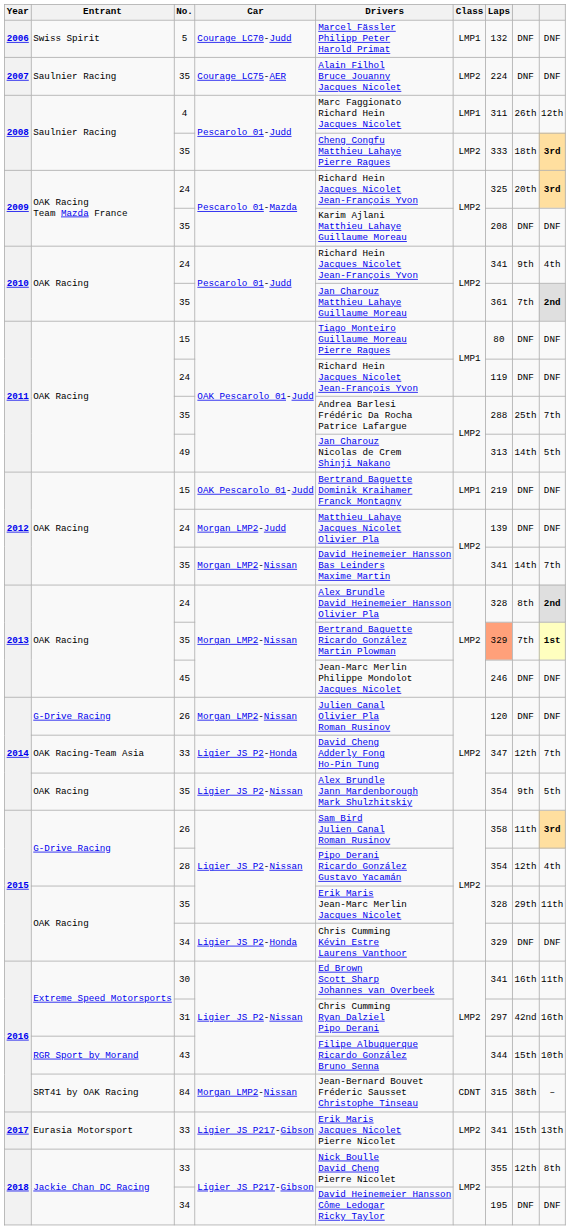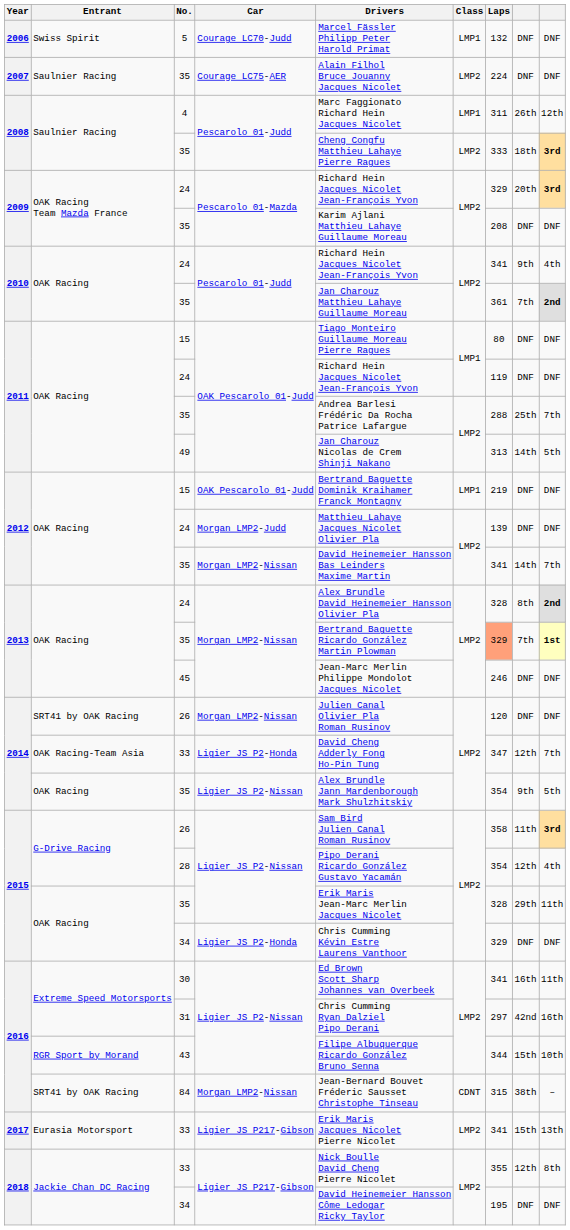2009 / 24 | Laps: 325 -> 329
2014 / 26 | Entrant: G-Drive Racing -> SRT41 by OAK Racing
